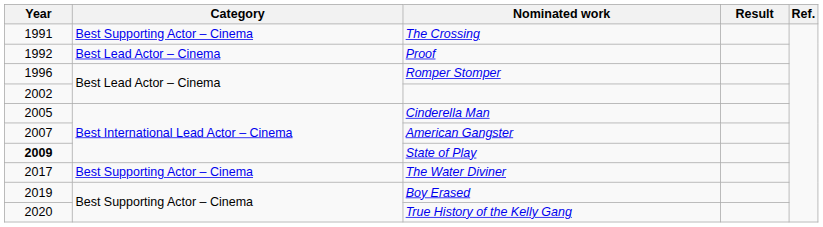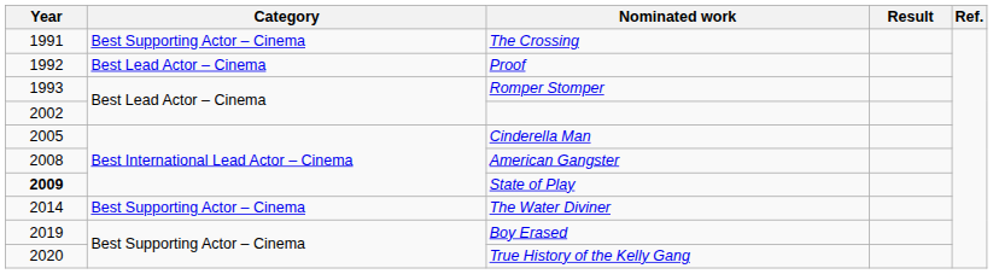Romper Stomper | Year: 1996 -> 1993
American Gangster | Year: 2007 -> 2008
The Water Diviner | Year: 2017 -> 2014
